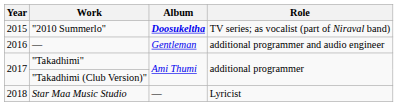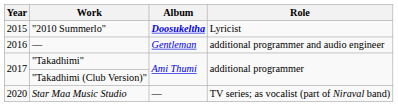"2010 Summerlo" | Role: TV series; as vocalist (part of Niraval band) -> Lyricist
Star Maa Music Studio | Year: 2018 -> 2020
Star Maa Music Studio | Role: Lyricist -> TV series; as vocalist (part of Niraval band)
